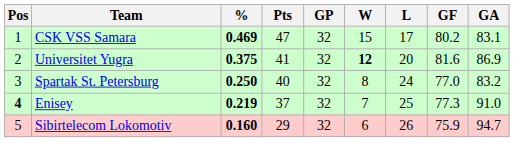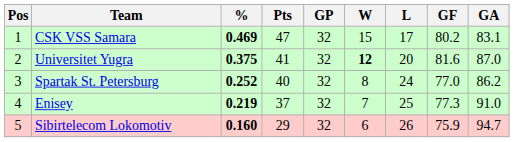Universitet Yugra | GA: 86.9 -> 87.0
Spartak St. Petersburg | %: 0.250 -> 0.252
Spartak St. Petersburg | GA: 83.2 -> 86.2
Enisey | Pos: bold -> normal
